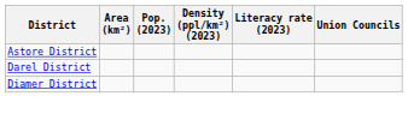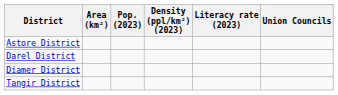+ row: Tangir District
